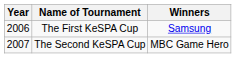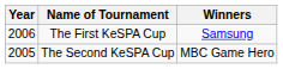The Second KeSPA Cup | Year: 2007 -> 2005
